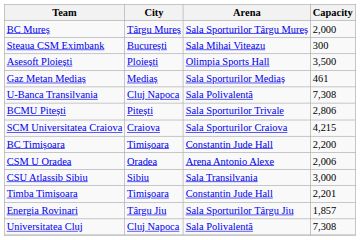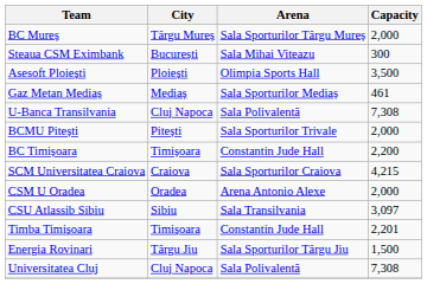BCMU Pitești | Capacity: 2,806 -> 2,000
rows swapped: BC Timișoara <-> SCM Universitatea Craiova
CSM U Oradea | Capacity: 2,006 -> 2,000
CSU Atlassib Sibiu | Capacity: 3,000 -> 3,097
Energia Rovinari | Capacity: 1,857 -> 1,500
